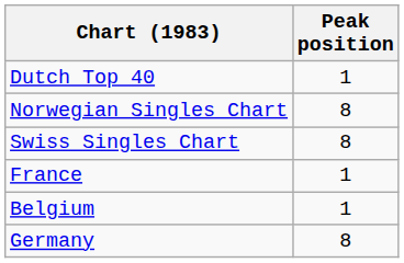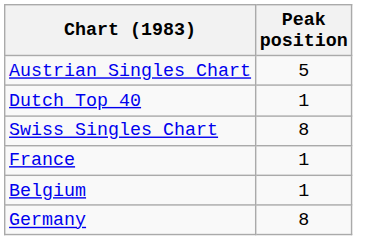+ row: Austrian Singles Chart | 5
- row: Norwegian Singles Chart | 8
